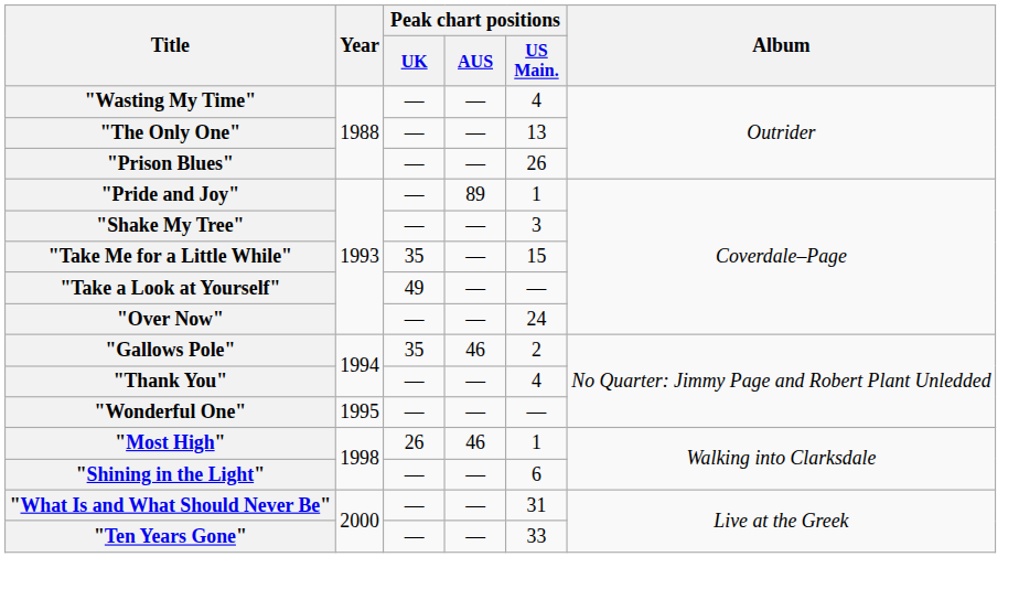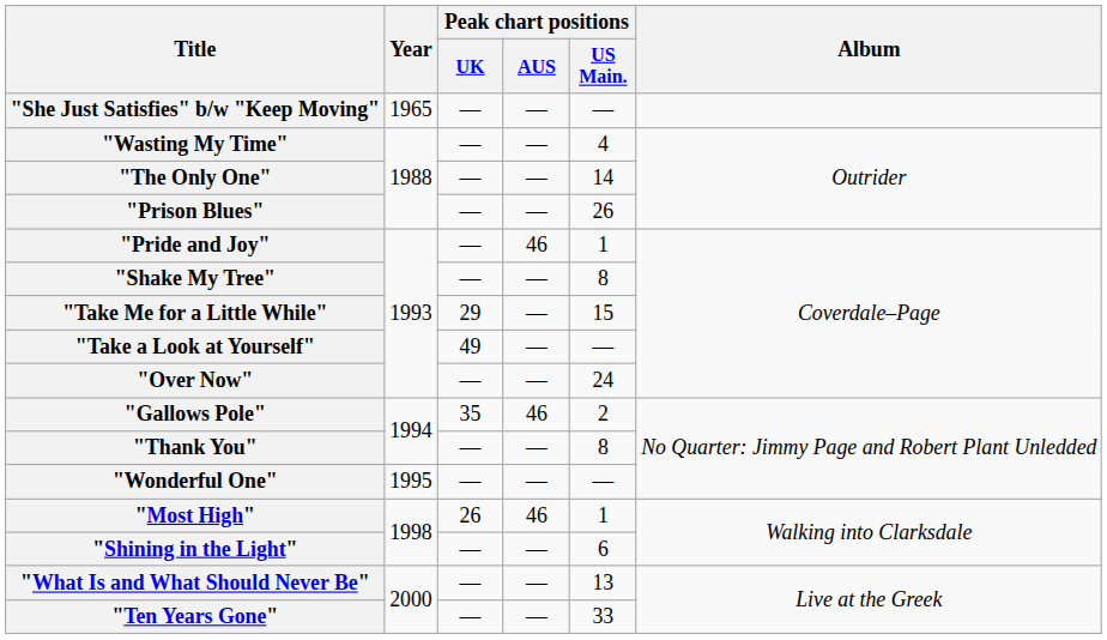+ row: "She Just Satisfies" b/w "Keep Moving" | 1965 | — | — | —
"The Only One" | Peak chart positions / US Main.: 13 -> 14
"Pride and Joy" | Peak chart positions / AUS: 89 -> 46
"Shake My Tree" | Peak chart positions / US Main.: 3 -> 8
"Take Me for a Little While" | Peak chart positions / UK: 35 -> 29
"Thank You" | Peak chart positions / US Main.: 4 -> 8
"What Is and What Should Never Be" | Peak chart positions / US Main.: 31 -> 13
